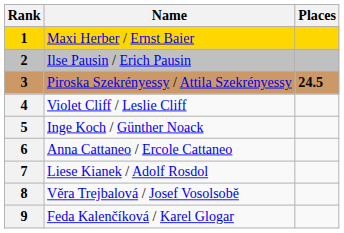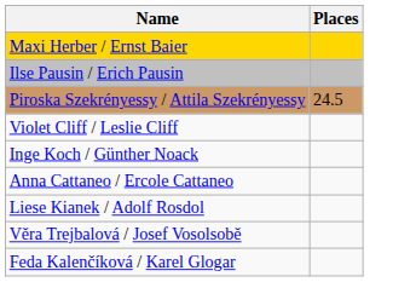- column: Rank | 1 | 2 | 3 | 4 | 5 | 6 | 7 | 8 | 9
Piroska Szekrényessy / Attila Szekrényessy | Places: bold -> normal
